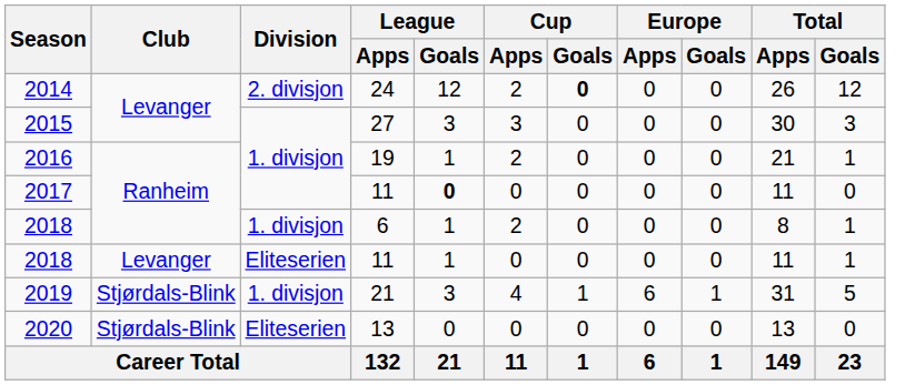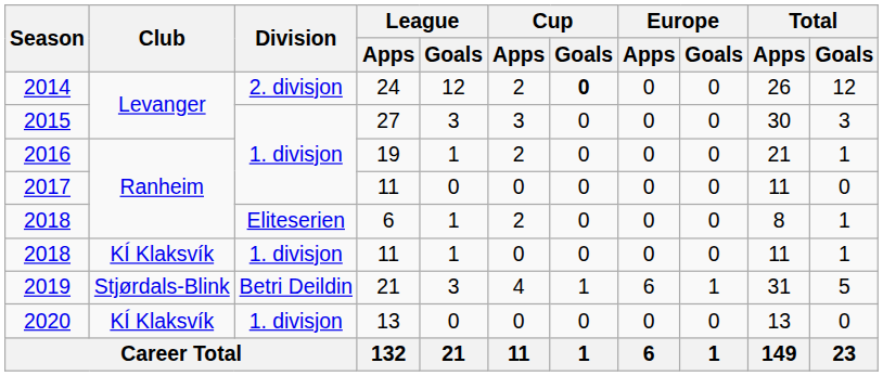2017 | League / Goals: bold -> normal
2018 / 6 | Division: 1. divisjon -> Eliteserien
2018 / 11 | Club: Levanger -> KÍ Klaksvík
2018 / 11 | Division: Eliteserien -> 1. divisjon
2019 | Division: 1. divisjon -> Betri Deildin
2020 | Club: Stjørdals-Blink -> KÍ Klaksvík
2020 | Division: Eliteserien -> 1. divisjon
